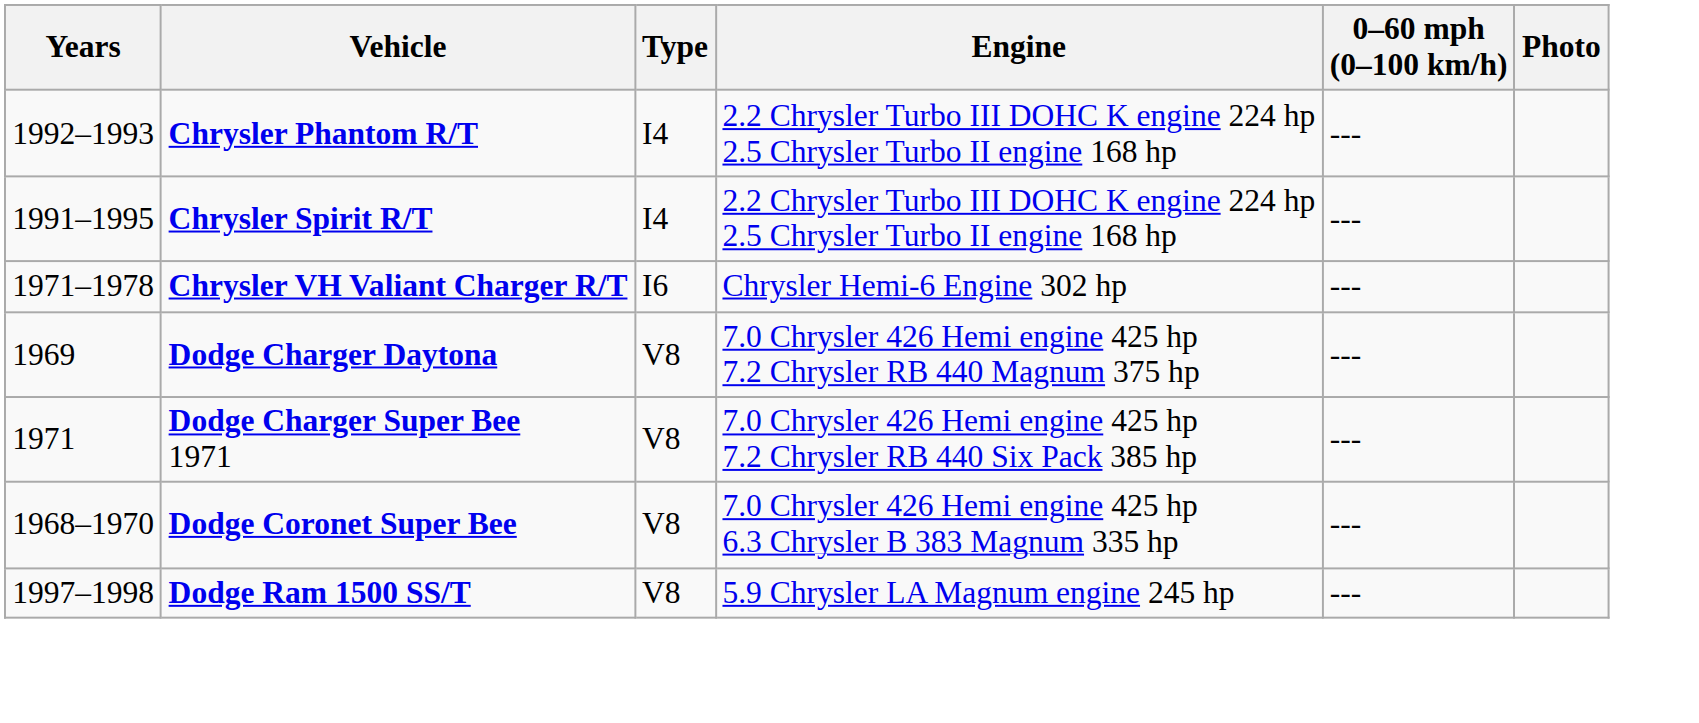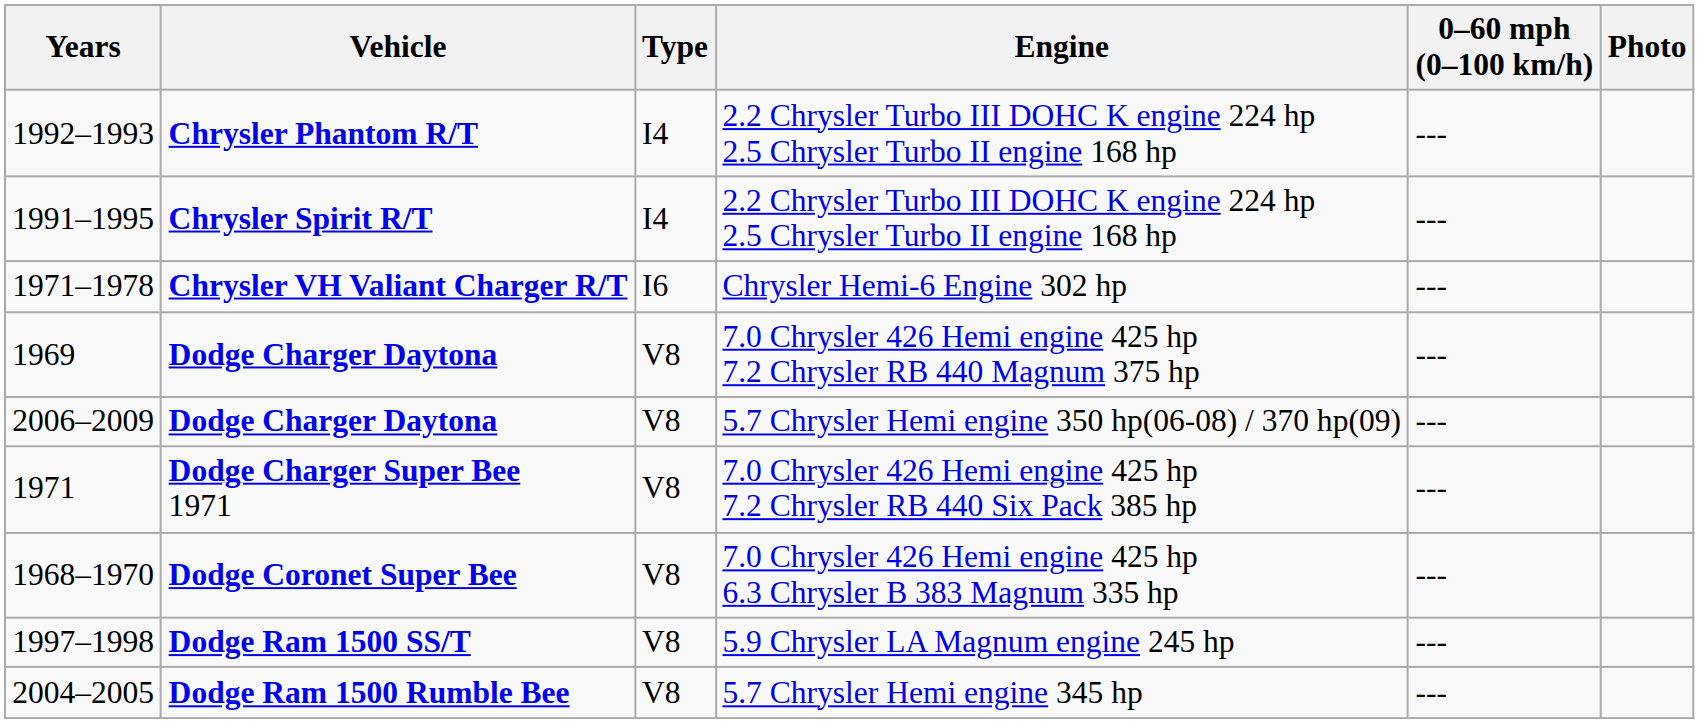+ row: 2006–2009 | Dodge Charger Daytona | V8 | 5.7 Chrysler Hemi engine 350 hp(06-08) / 370 hp(09) | ---
+ row: 2004–2005 | Dodge Ram 1500 Rumble Bee | V8 | 5.7 Chrysler Hemi engine 345 hp | ---
